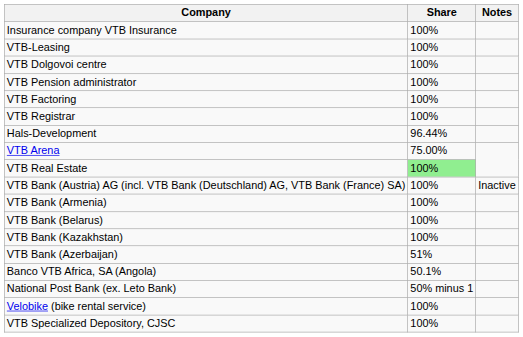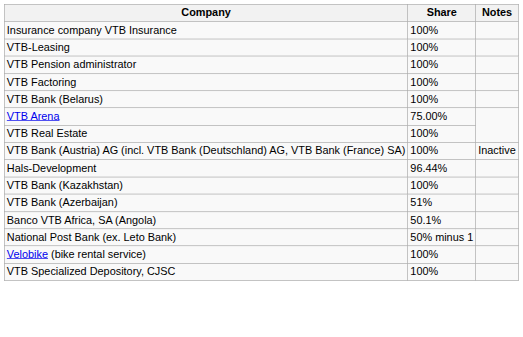- row: VTB Dolgovoi centre | 100%
- row: VTB Registrar | 100%
rows swapped: Hals-Development <-> VTB Bank (Belarus)
VTB Real Estate | Share: lightgreen background -> no background
- row: VTB Bank (Armenia) | 100%
